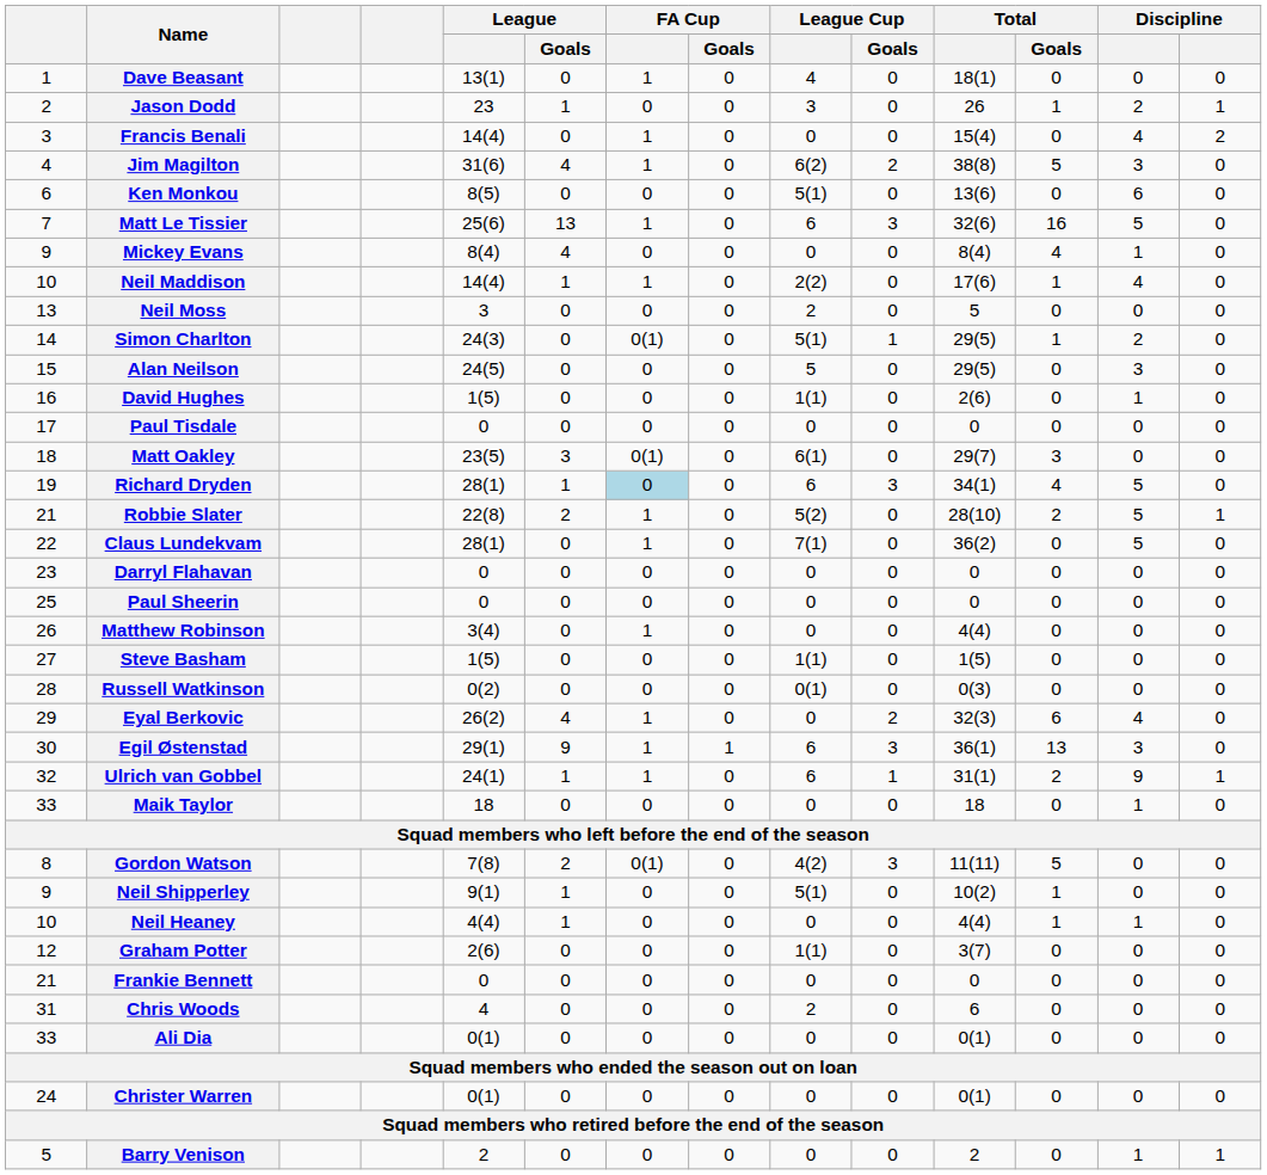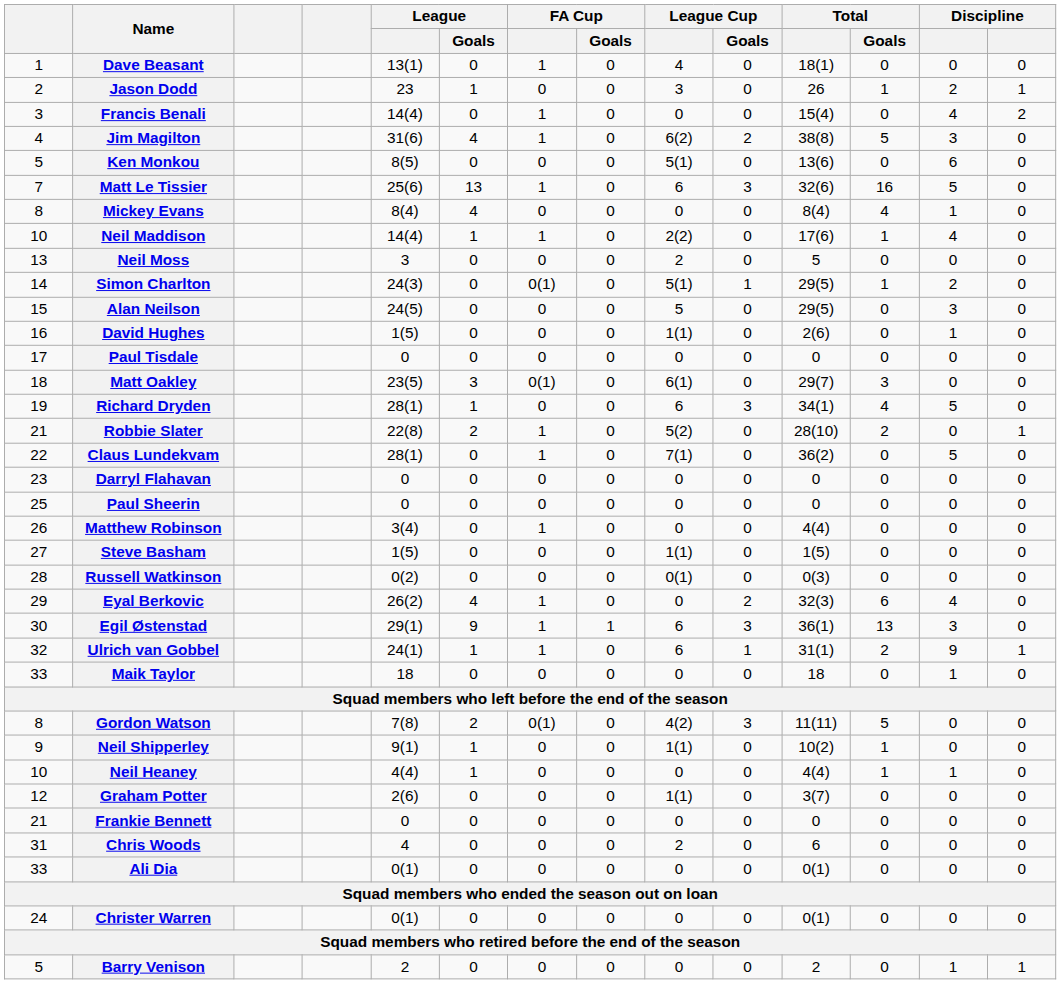Ken Monkou | column 1: 6 -> 5
Mickey Evans | column 1: 9 -> 8
Richard Dryden | FA Cup: lightblue background -> no background
Robbie Slater | column 13: 5 -> 0
Neil Shipperley | League Cup: 5(1) -> 1(1)
